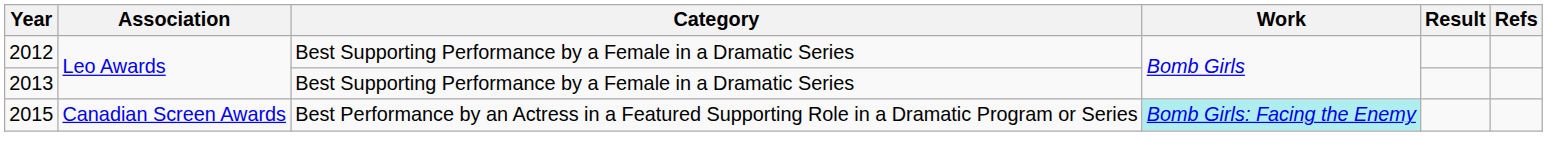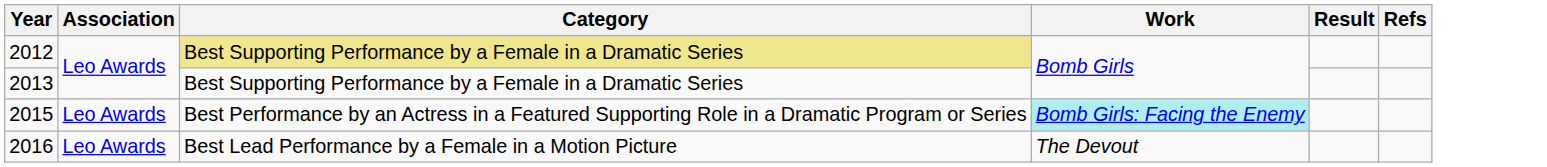2012 | Category: no background -> khaki background
2015 | Association: Canadian Screen Awards -> Leo Awards
+ row: 2016 | Leo Awards | Best Lead Performance by a Female in a Motion Picture | The Devout
